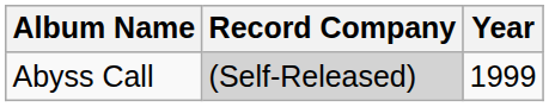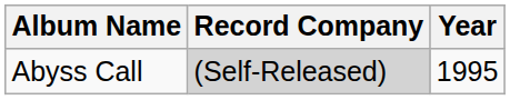Abyss Call | Year: 1999 -> 1995
